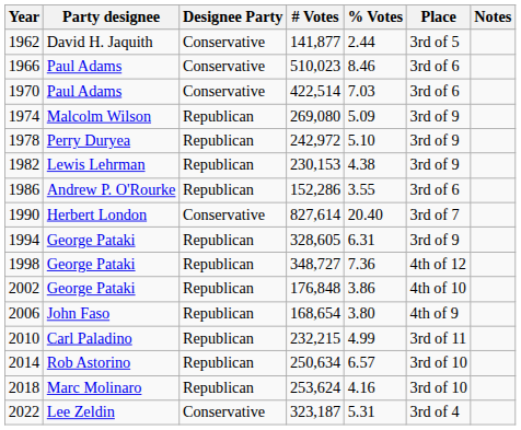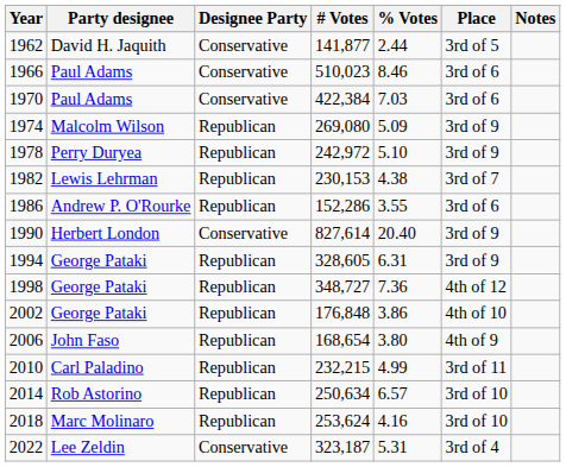1970 | # Votes: 422,514 -> 422,384
1982 | Place: 3rd of 9 -> 3rd of 7
1990 | Place: 3rd of 7 -> 3rd of 9
